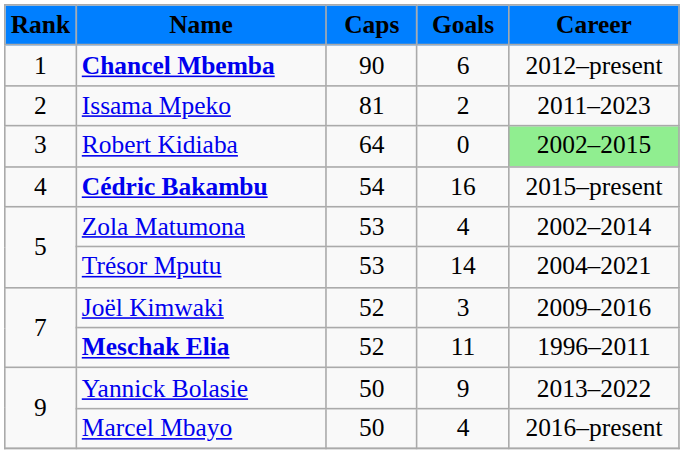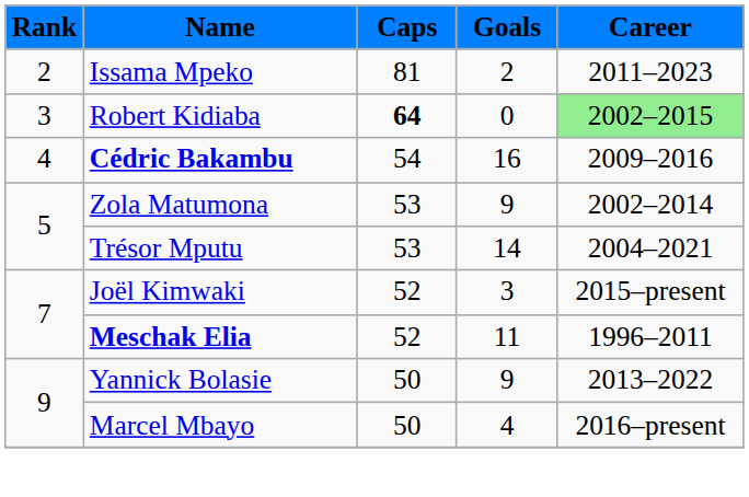- row: 1 | Chancel Mbemba | 90 | 6 | 2012–present
Robert Kidiaba | Caps: normal -> bold
Cédric Bakambu | Career: 2015–present -> 2009–2016
Zola Matumona | Goals: 4 -> 9
Joël Kimwaki | Career: 2009–2016 -> 2015–present
